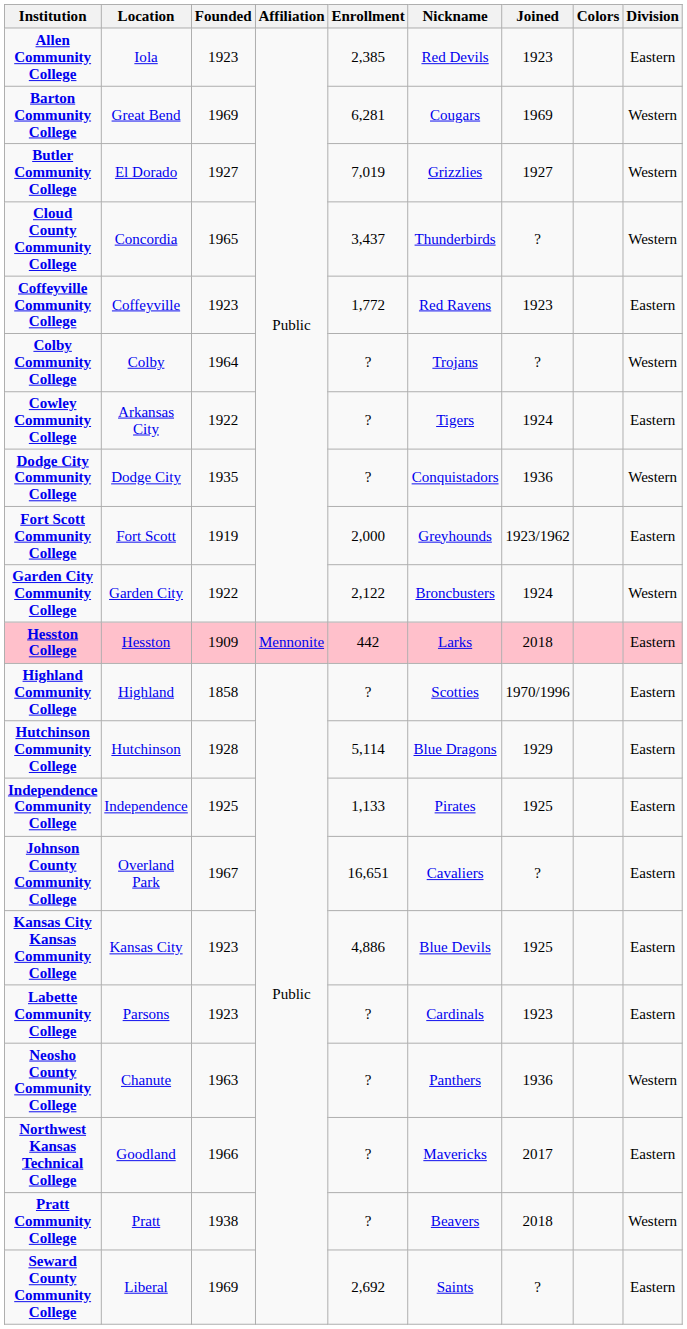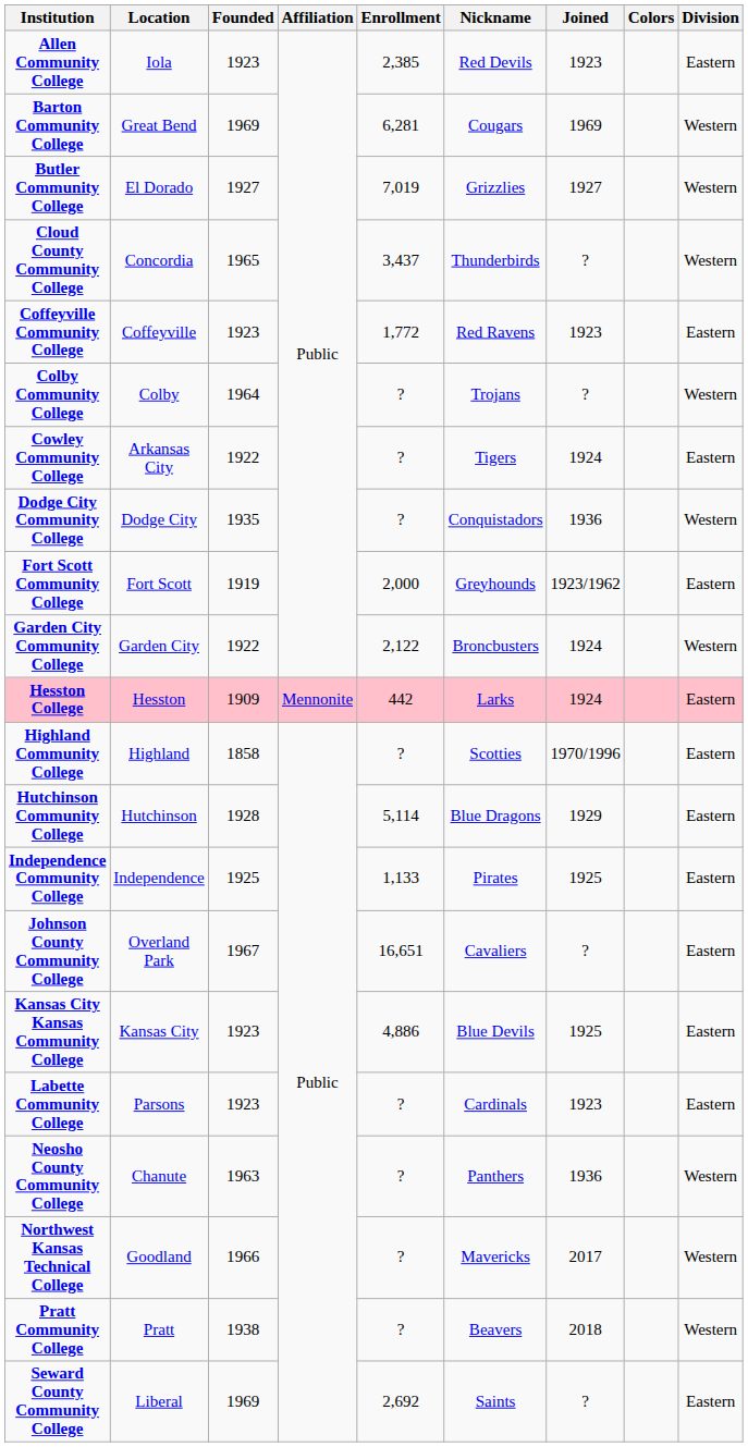Hesston College | Joined: 2018 -> 1924
Northwest Kansas Technical College | Division: Eastern -> Western
